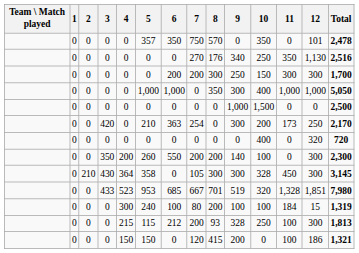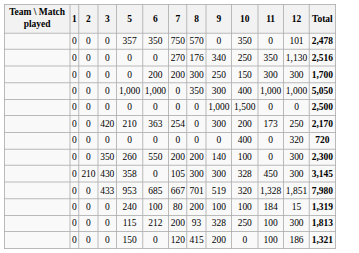- column: 4 | 0 | 0 | 0 | 0 | 0 | 0 | 0 | 200 | 364 | 523 | 300 | 215 | 150
